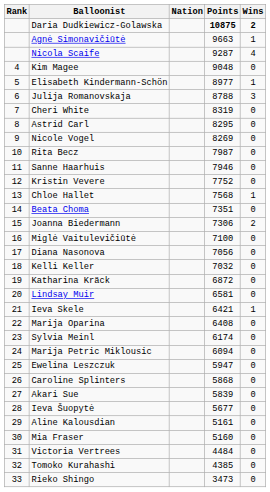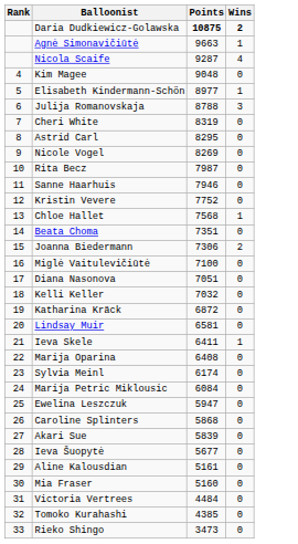- column: Nation
Diana Nasonova | Points: 7056 -> 7051
Ieva Skele | Points: 6421 -> 6411
Marija Petric Miklousic | Points: 6094 -> 6084
